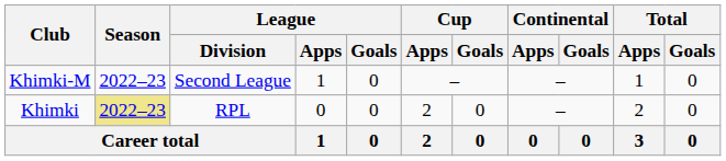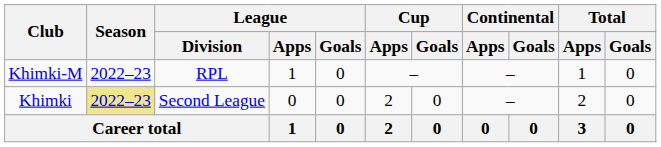Khimki-M | League / Division: Second League -> RPL
Khimki | League / Division: RPL -> Second League
